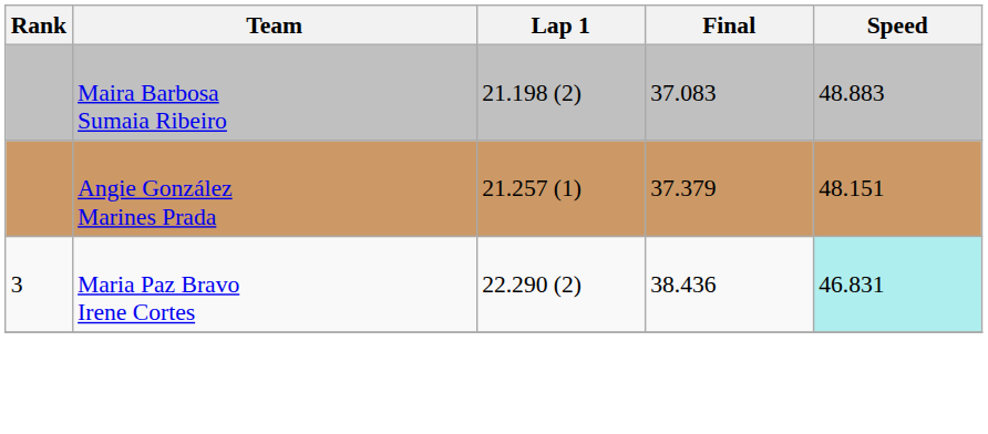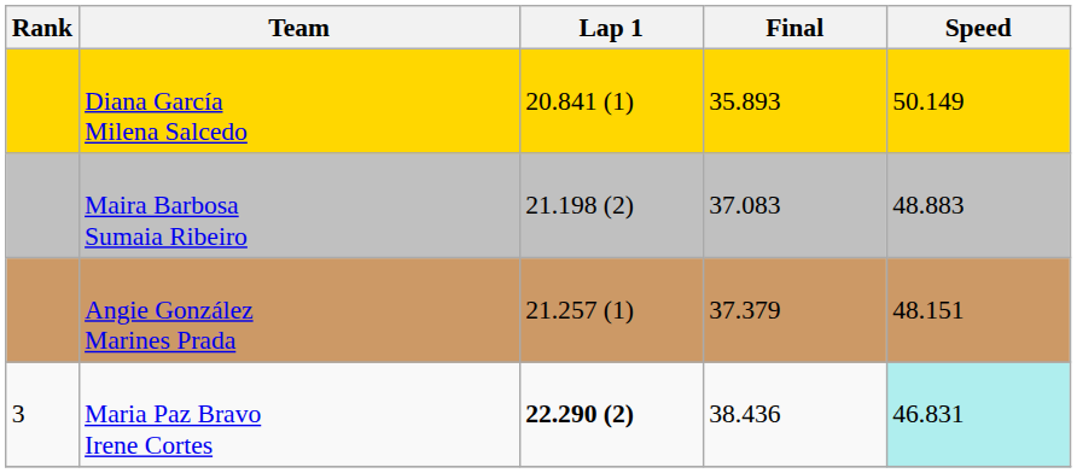+ row: Diana García Milena Salcedo | 20.841 (1) | 35.893 | 50.149
Maria Paz Bravo Irene Cortes | Lap 1: normal -> bold
